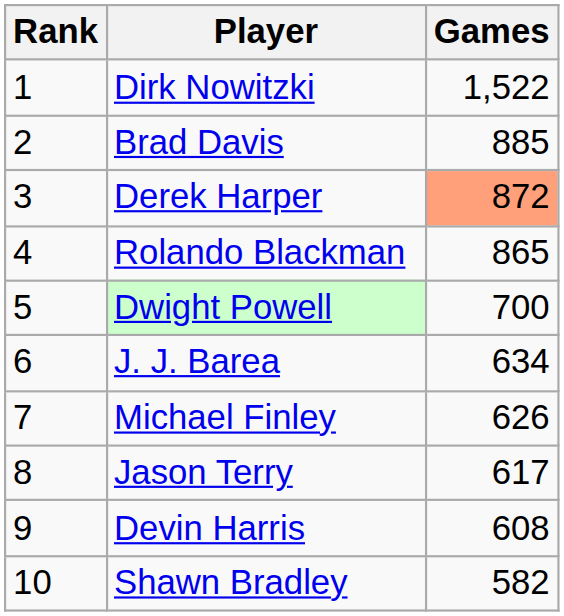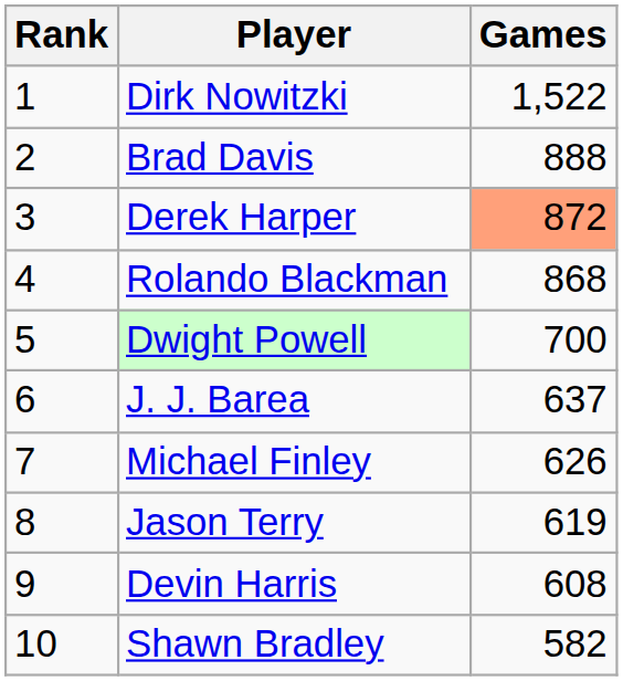Brad Davis | Games: 885 -> 888
Rolando Blackman | Games: 865 -> 868
J. J. Barea | Games: 634 -> 637
Jason Terry | Games: 617 -> 619
